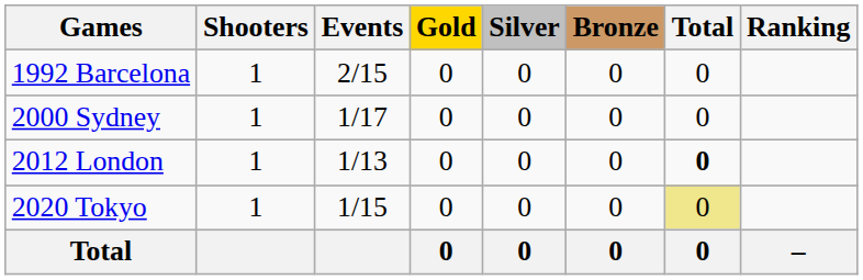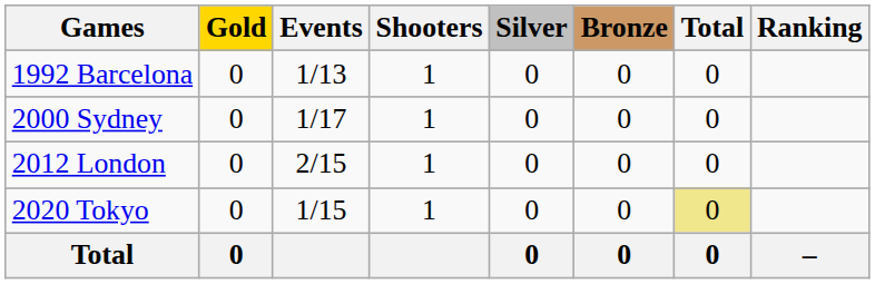columns swapped: Shooters <-> Gold
1992 Barcelona | Events: 2/15 -> 1/13
2012 London | Events: 1/13 -> 2/15
2012 London | Total: bold -> normal
